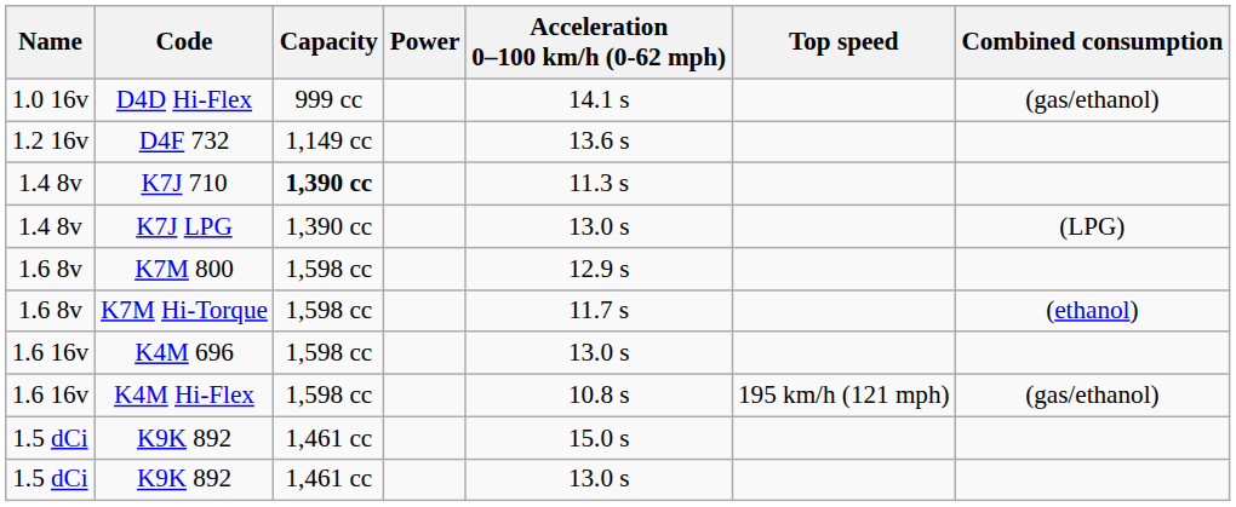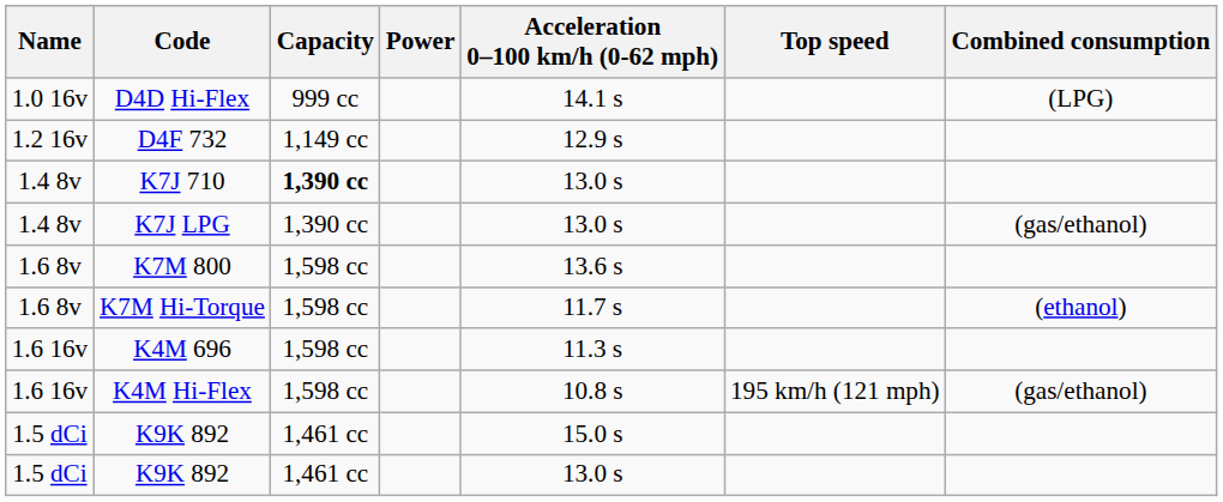D4D Hi-Flex | Combined consumption: (gas/ethanol) -> (LPG)
D4F 732 | Acceleration 0–100 km/h (0-62 mph): 13.6 s -> 12.9 s
K7J 710 | Acceleration 0–100 km/h (0-62 mph): 11.3 s -> 13.0 s
K7J LPG | Combined consumption: (LPG) -> (gas/ethanol)
K7M 800 | Acceleration 0–100 km/h (0-62 mph): 12.9 s -> 13.6 s
K4M 696 | Acceleration 0–100 km/h (0-62 mph): 13.0 s -> 11.3 s
